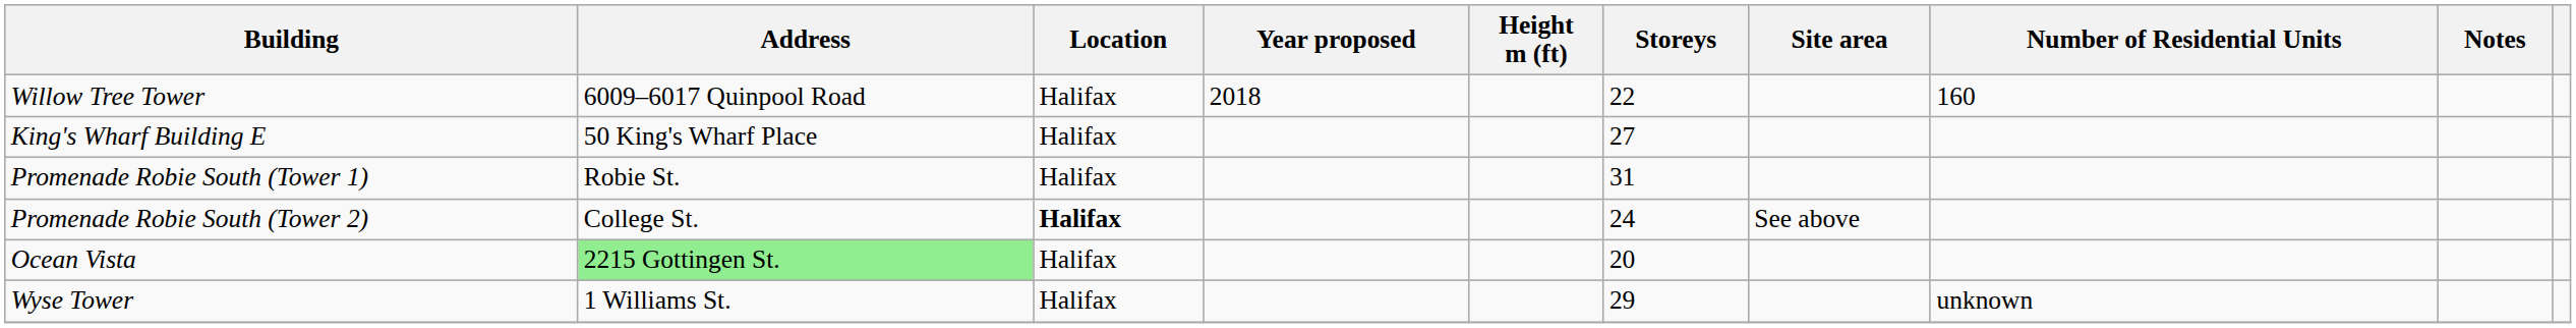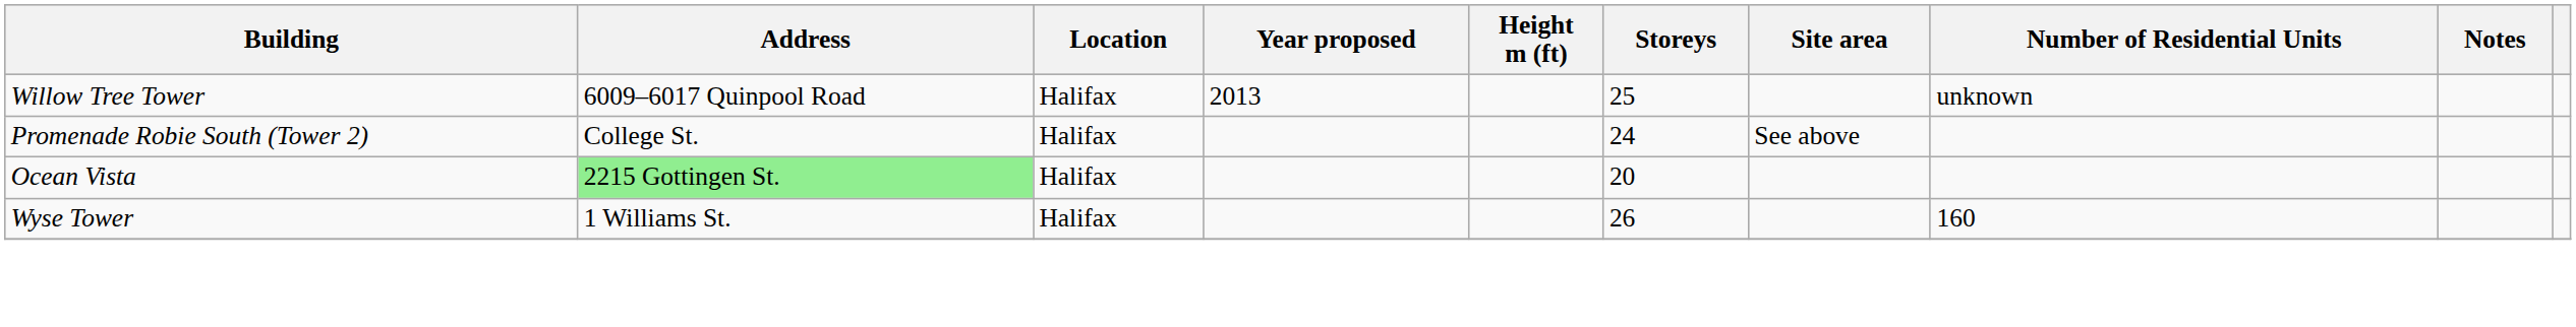Willow Tree Tower | Year proposed: 2018 -> 2013
Willow Tree Tower | Storeys: 22 -> 25
Willow Tree Tower | Number of Residential Units: 160 -> unknown
- row: King's Wharf Building E | 50 King's Wharf Place | Halifax | 27
- row: Promenade Robie South (Tower 1) | Robie St. | Halifax | 31
Promenade Robie South (Tower 2) | Location: bold -> normal
Wyse Tower | Storeys: 29 -> 26
Wyse Tower | Number of Residential Units: unknown -> 160
